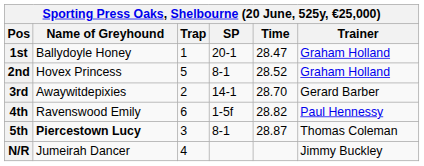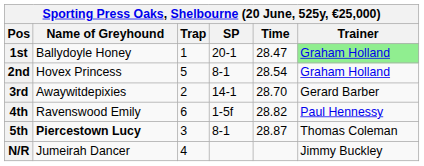1st | Trainer: no background -> lightgreen background
2nd | Time: 28.52 -> 28.54
